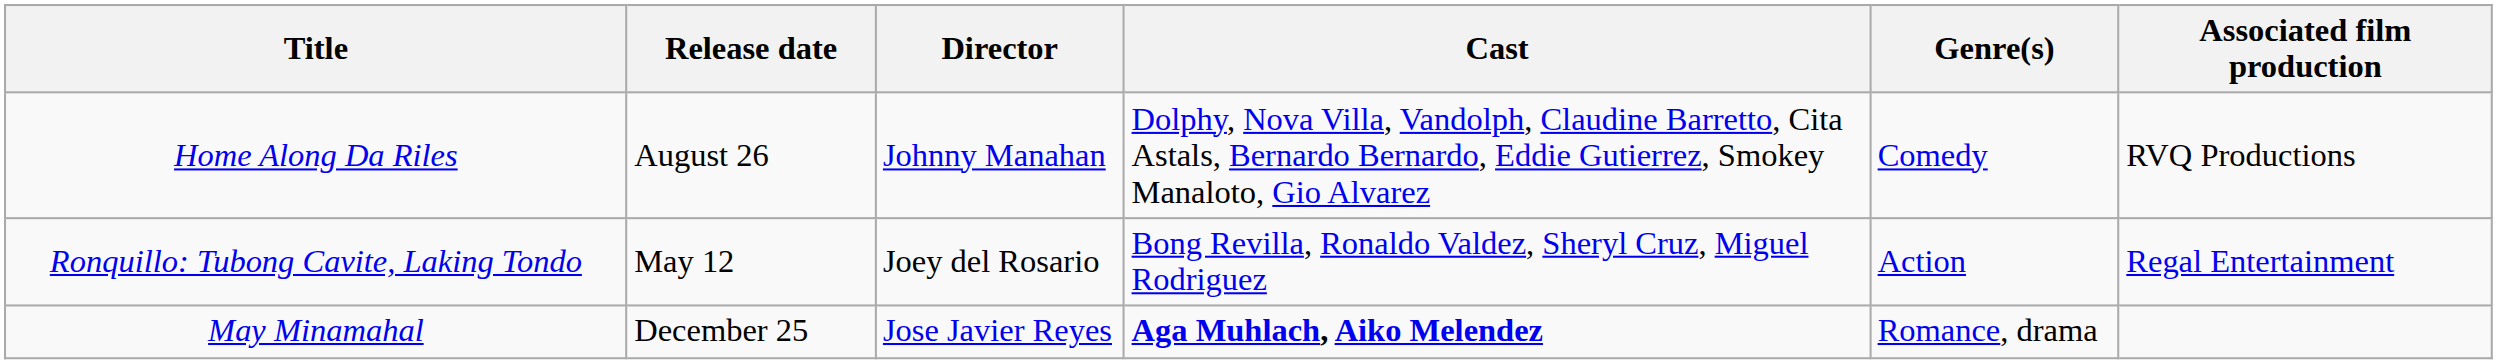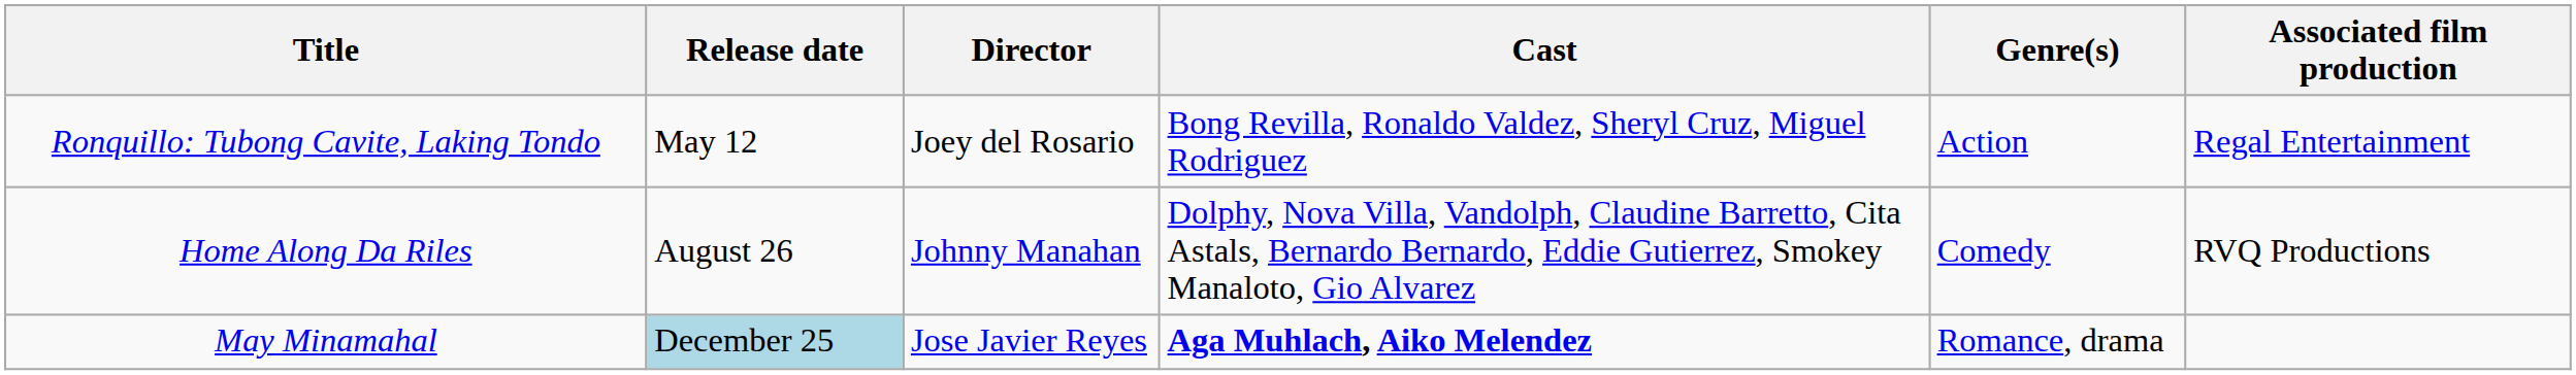rows swapped: Ronquillo: Tubong Cavite, Laking Tondo <-> Home Along Da Riles
May Minamahal | Release date: no background -> lightblue background
